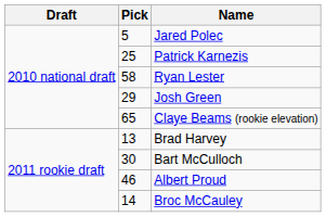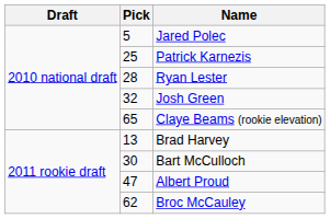Ryan Lester | Pick: 58 -> 28
Josh Green | Pick: 29 -> 32
Albert Proud | Pick: 46 -> 47
Broc McCauley | Pick: 14 -> 62
